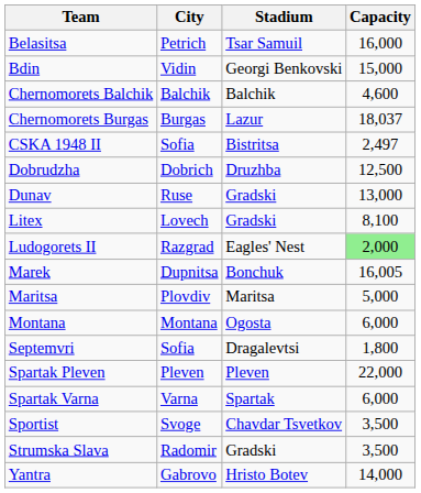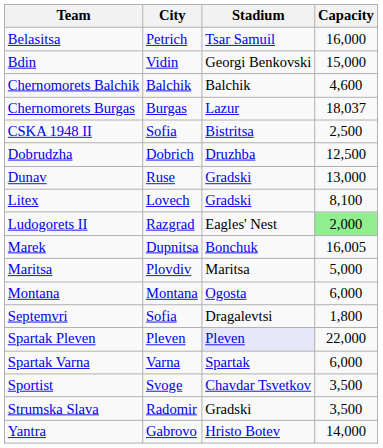CSKA 1948 II | Capacity: 2,497 -> 2,500
Spartak Pleven | Stadium: no background -> lavender background
